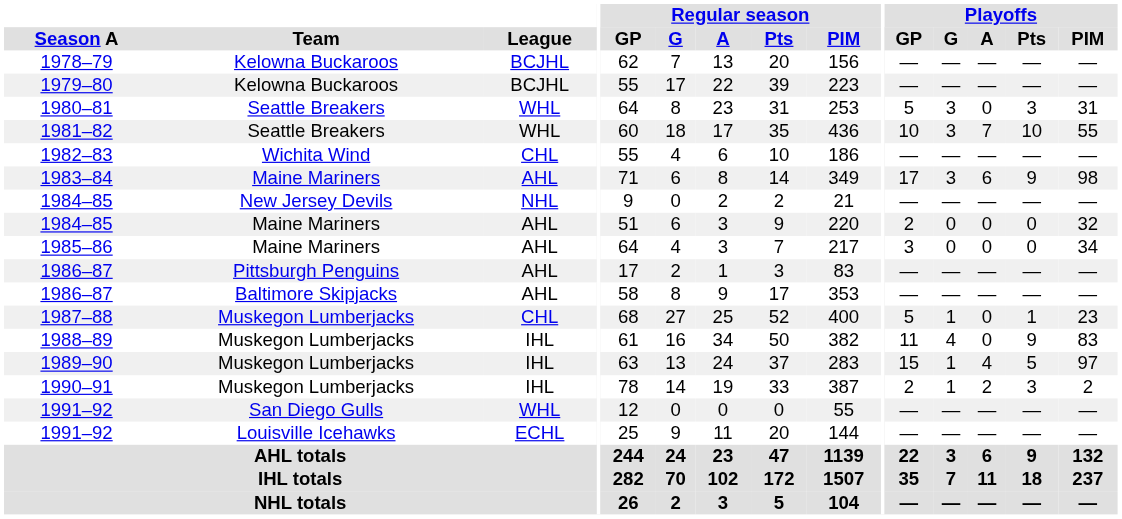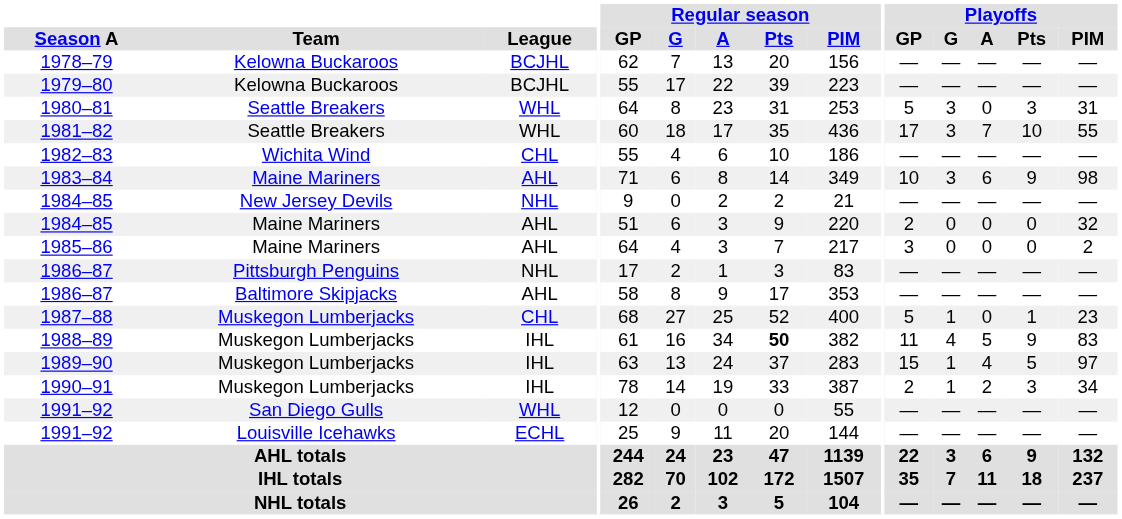1981–82 | Playoffs / GP: 10 -> 17
1983–84 | Playoffs / GP: 17 -> 10
1985–86 | Playoffs / PIM: 34 -> 2
1986–87 / Pittsburgh Penguins | League: AHL -> NHL
1988–89 | Regular season / Pts: normal -> bold
1988–89 | Playoffs / A: 0 -> 5
1990–91 | Playoffs / PIM: 2 -> 34
